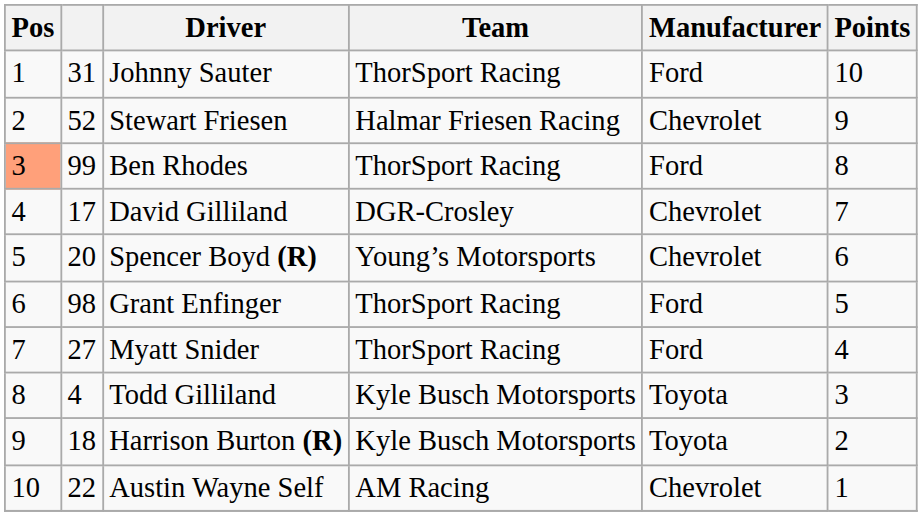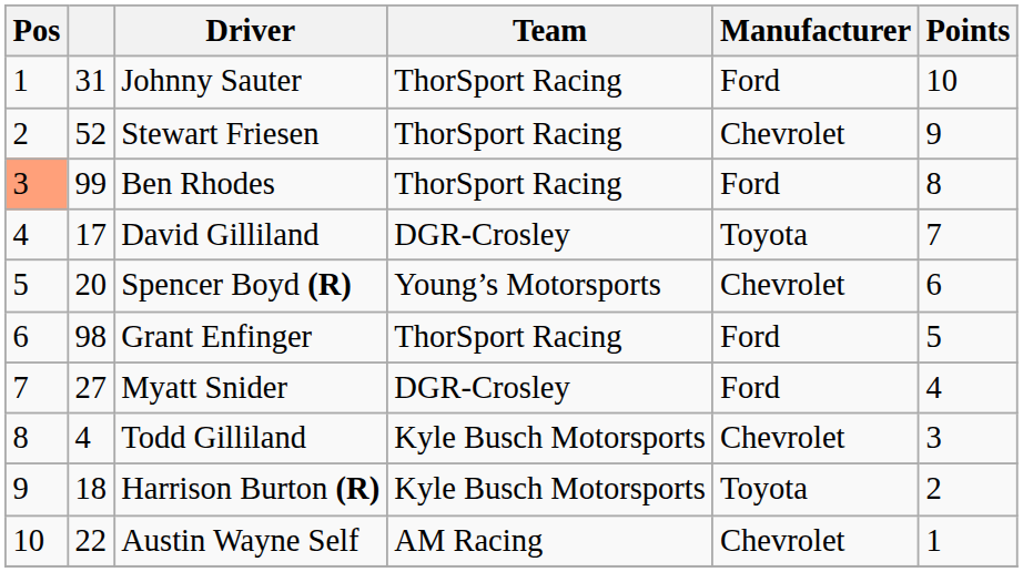Stewart Friesen | Team: Halmar Friesen Racing -> ThorSport Racing
David Gilliland | Manufacturer: Chevrolet -> Toyota
Myatt Snider | Team: ThorSport Racing -> DGR-Crosley
Todd Gilliland | Manufacturer: Toyota -> Chevrolet
